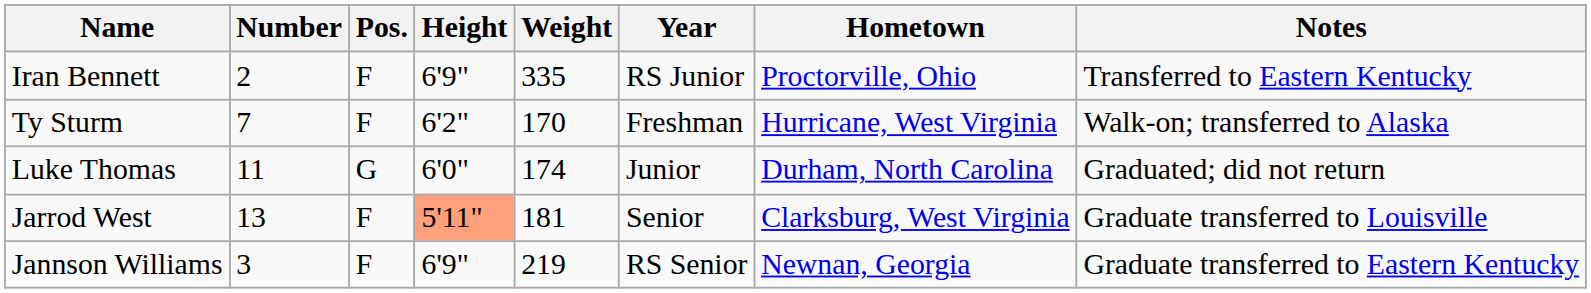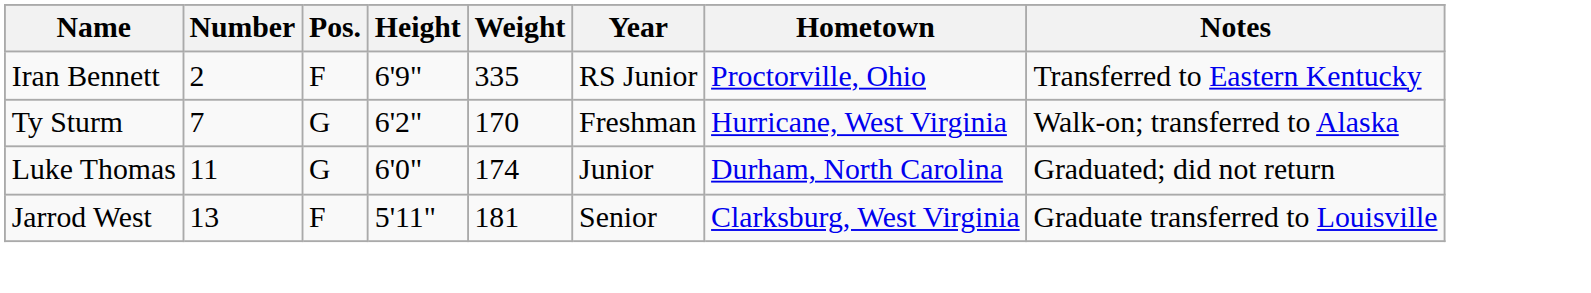Ty Sturm | Pos.: F -> G
Jarrod West | Height: lightsalmon background -> no background
- row: Jannson Williams | 3 | F | 6'9" | 219 | RS Senior | Newnan, Georgia | Graduate transferred to Eastern Kentucky
